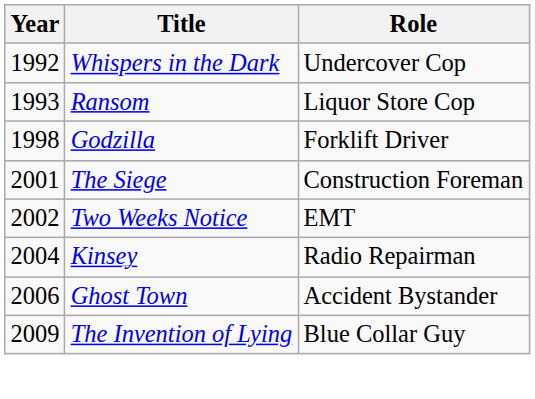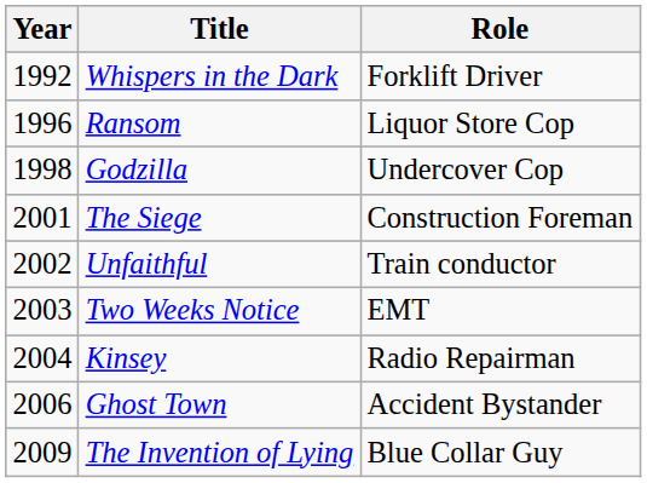Whispers in the Dark | Role: Undercover Cop -> Forklift Driver
Ransom | Year: 1993 -> 1996
Godzilla | Role: Forklift Driver -> Undercover Cop
+ row: 2002 | Unfaithful | Train conductor
Two Weeks Notice | Year: 2002 -> 2003
